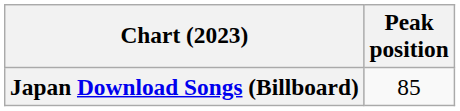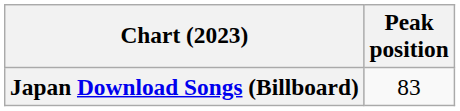Japan Download Songs (Billboard) | Peak position: 85 -> 83
